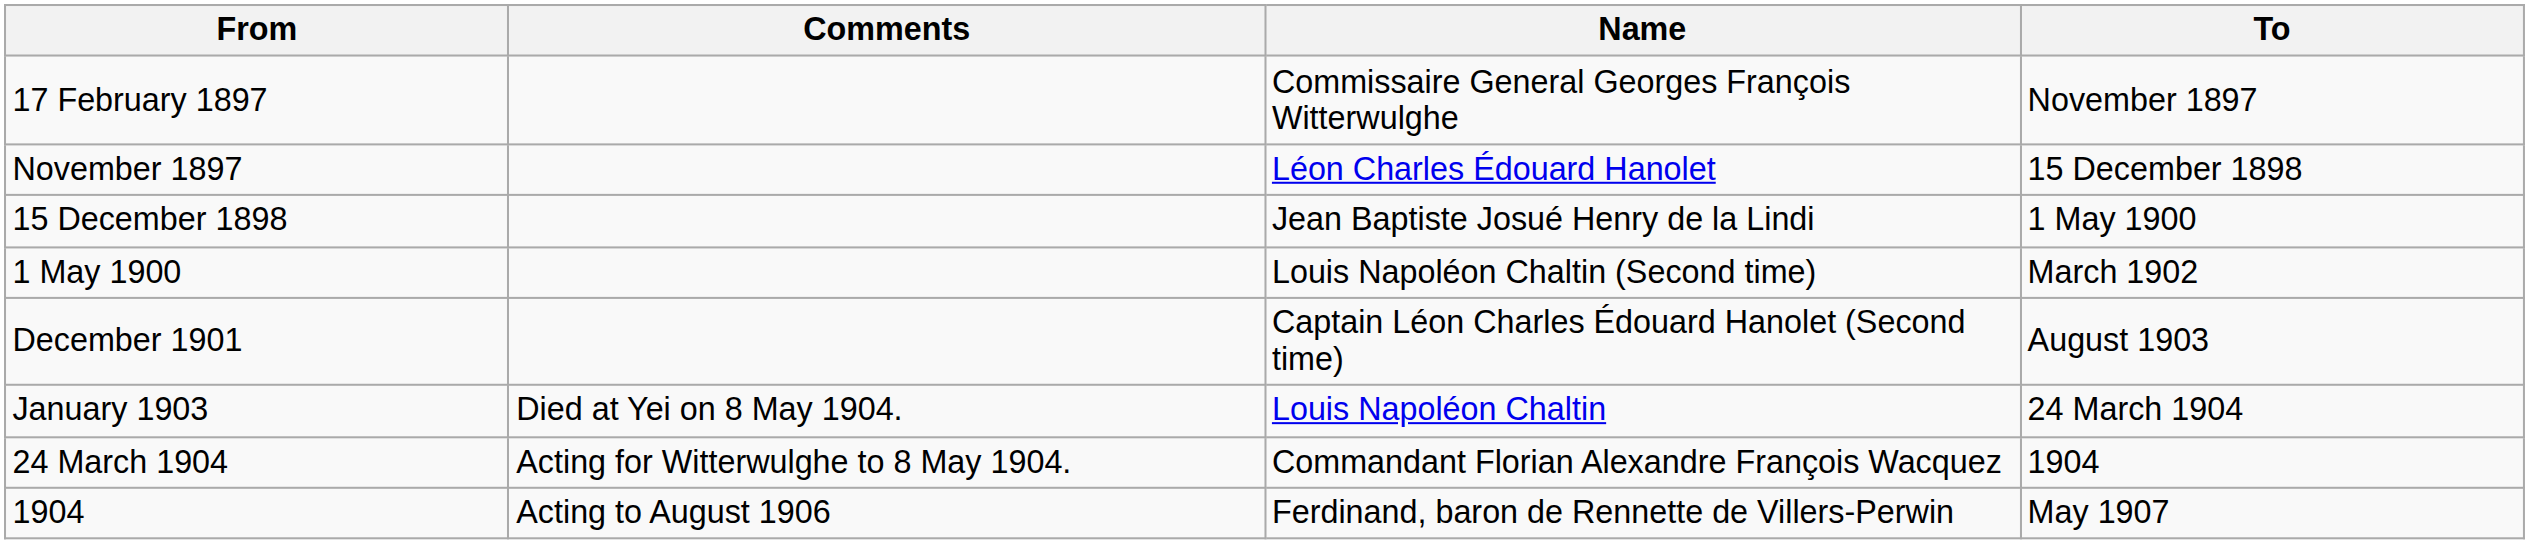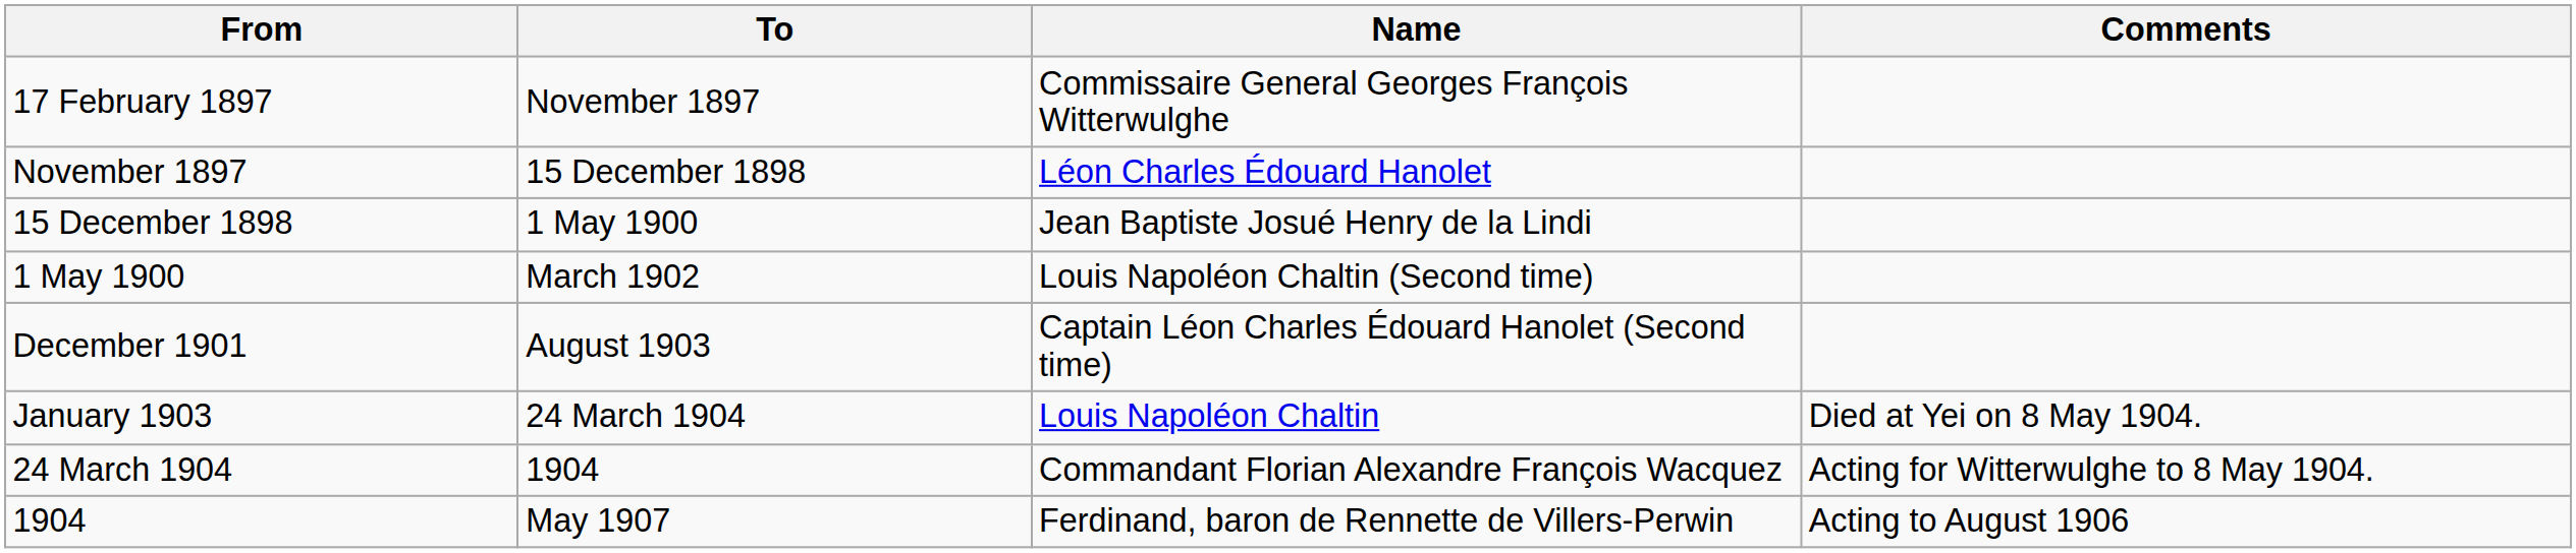columns swapped: To <-> Comments
